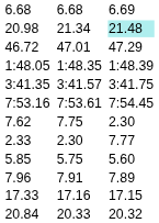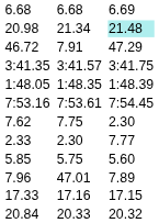46.72 | column 5: 47.01 -> 7.91
rows swapped: 1:48.05 <-> 3:41.35
7.96 | column 5: 7.91 -> 47.01
